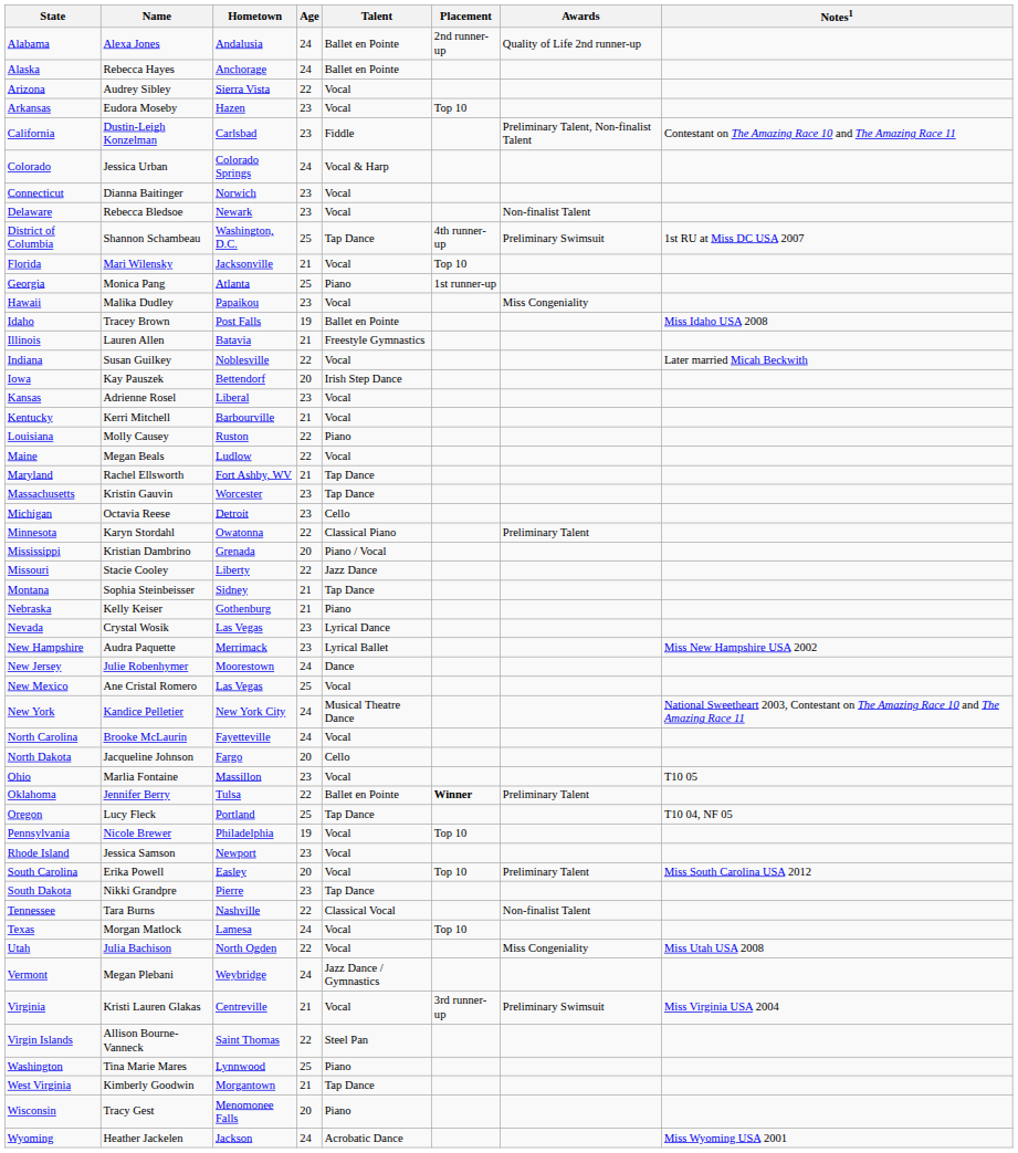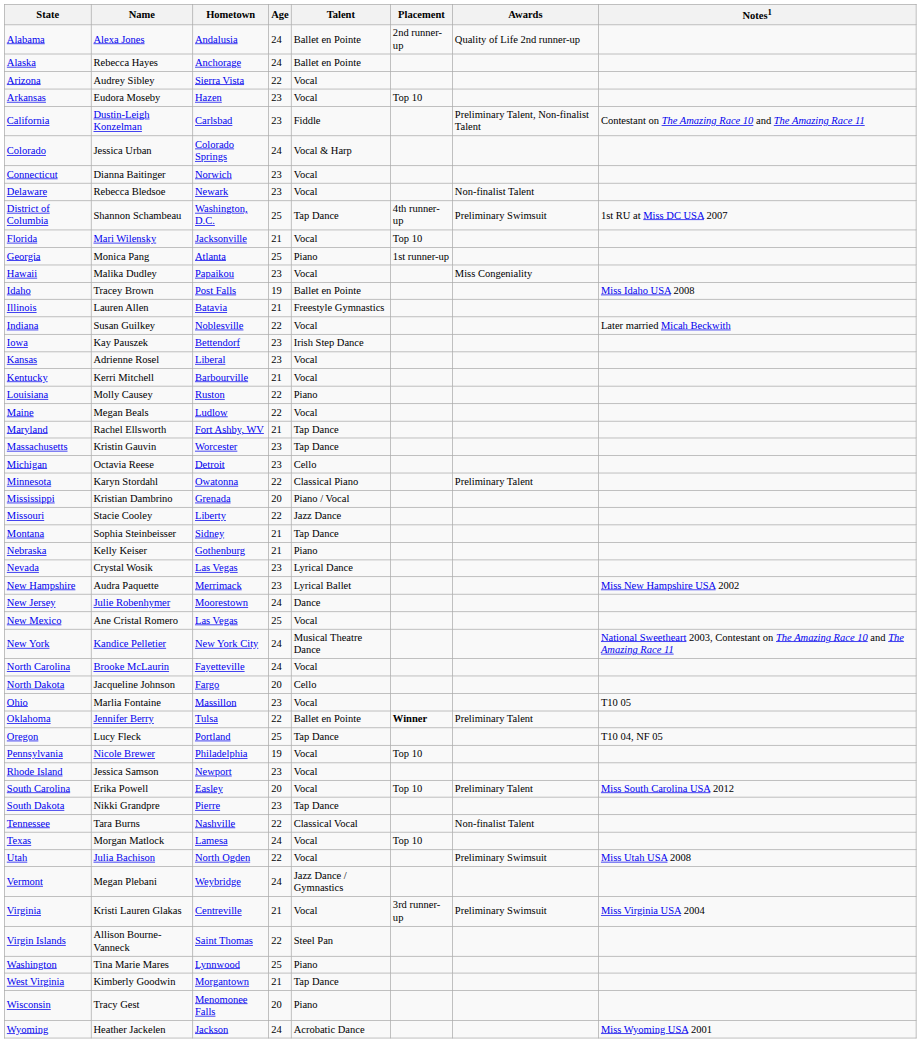Iowa | Age: 20 -> 23
Utah | Awards: Miss Congeniality -> Preliminary Swimsuit
